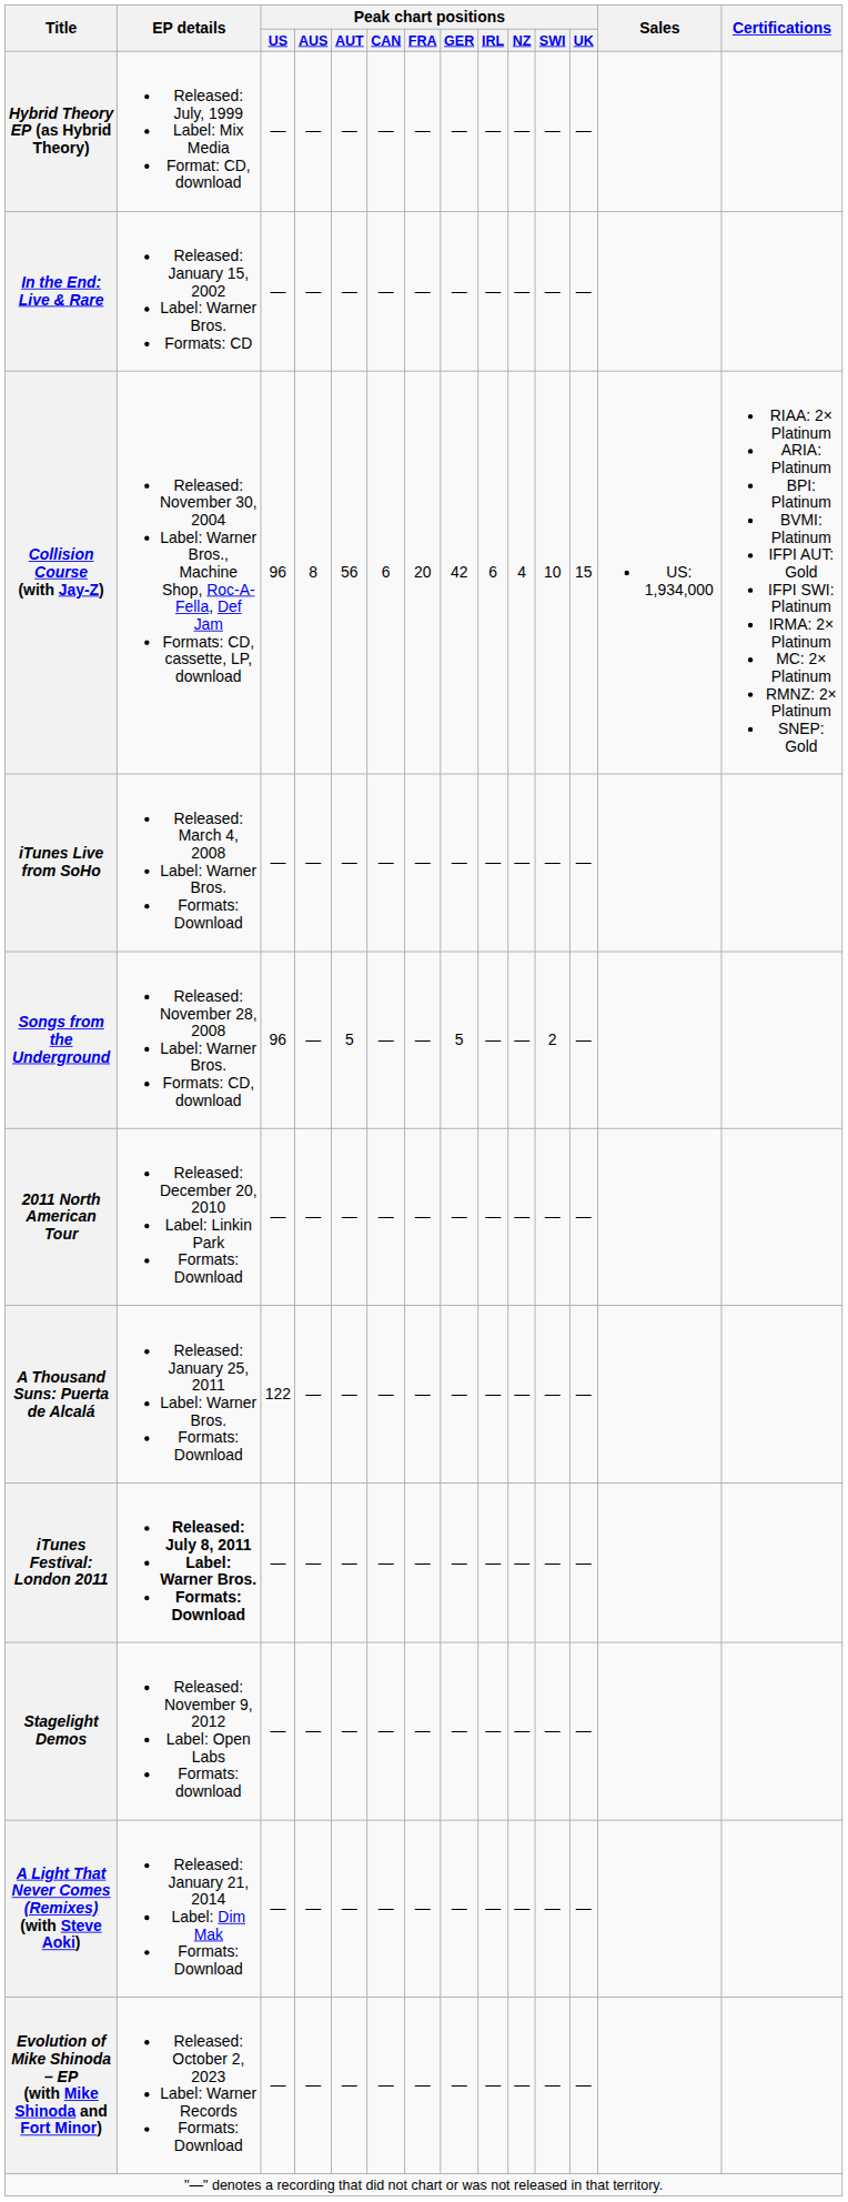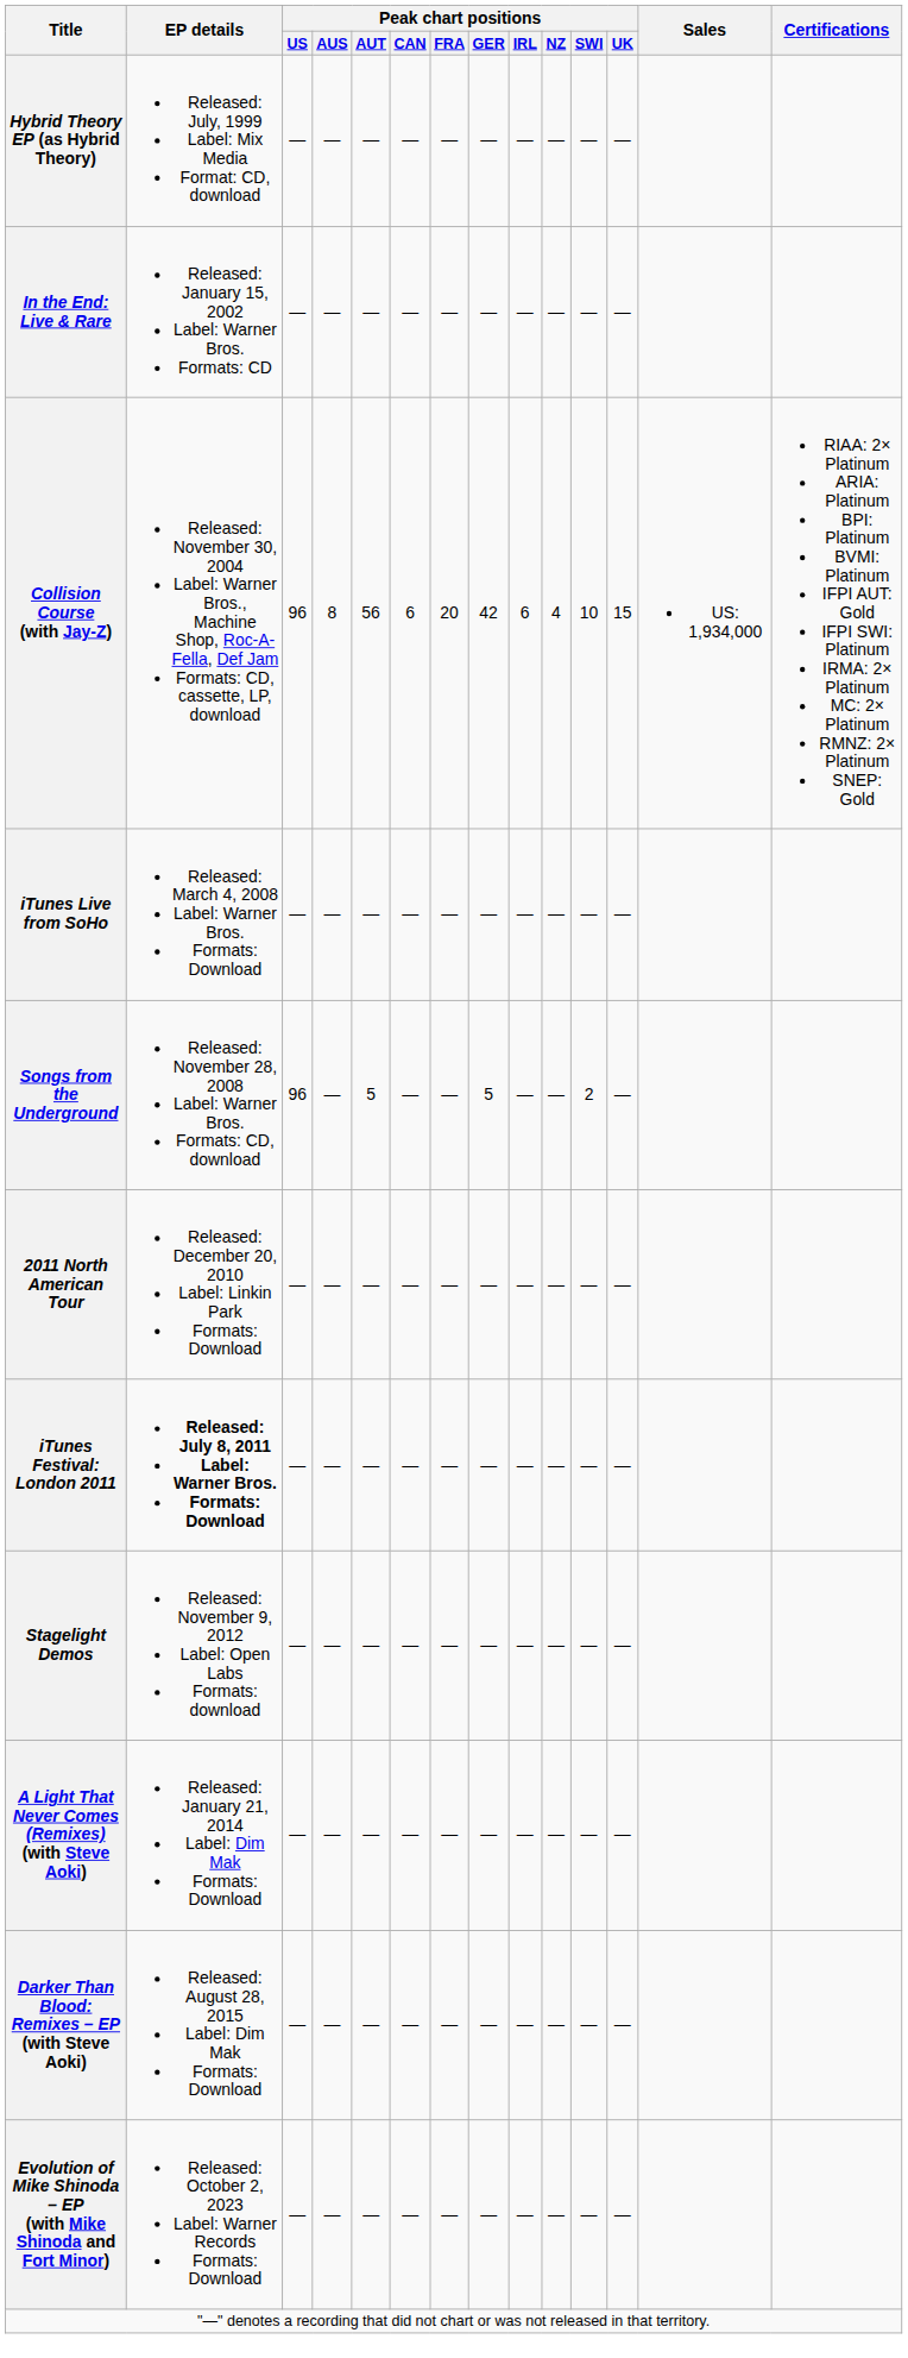- row: A Thousand Suns: Puerta de Alcalá | Released: January 25, 2011 Label: Warner Bros. Formats: Download | 122 | — | — | — | — | — | — | — | — | —
+ row: Darker Than Blood: Remixes – EP (with Steve Aoki) | Released: August 28, 2015 Label: Dim Mak Formats: Download | — | — | — | — | — | — | — | — | — | —
